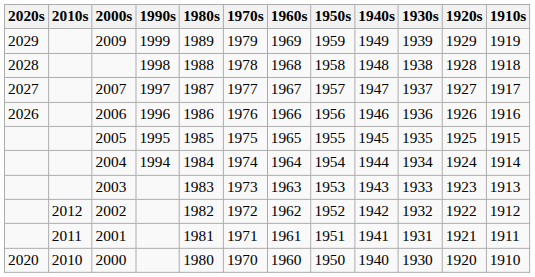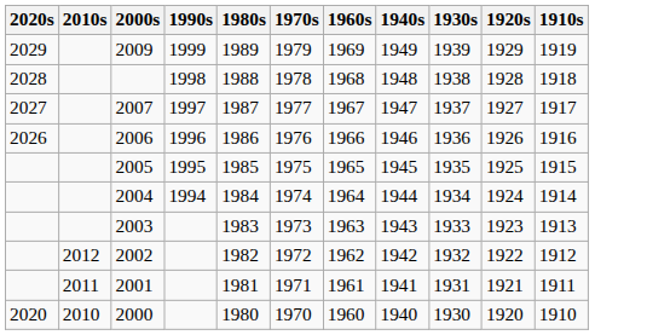- column: 1950s | 1959 | 1958 | 1957 | 1956 | 1955 | 1954 | 1953 | 1952 | 1951 | 1950
